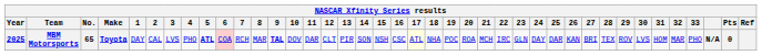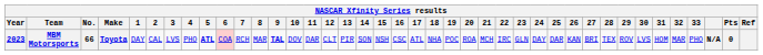MBM Motorsports | Year: 2025 -> 2023
MBM Motorsports | No.: 65 -> 66
MBM Motorsports | 17: lightyellow background -> no background
